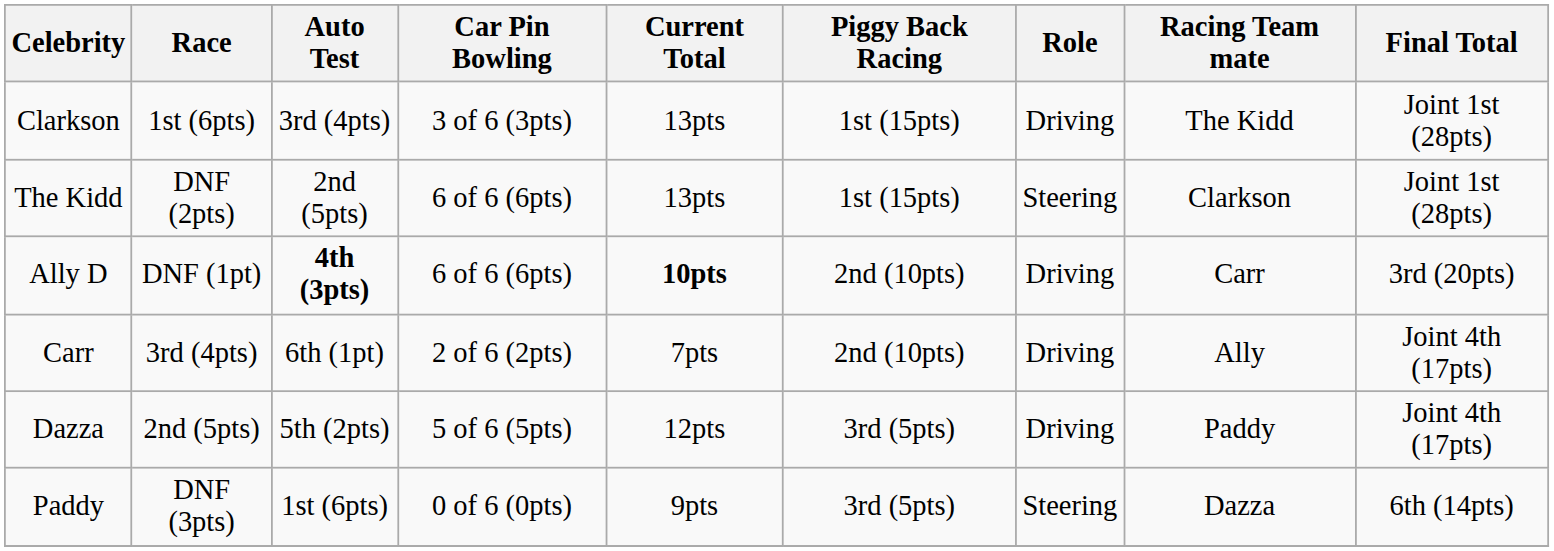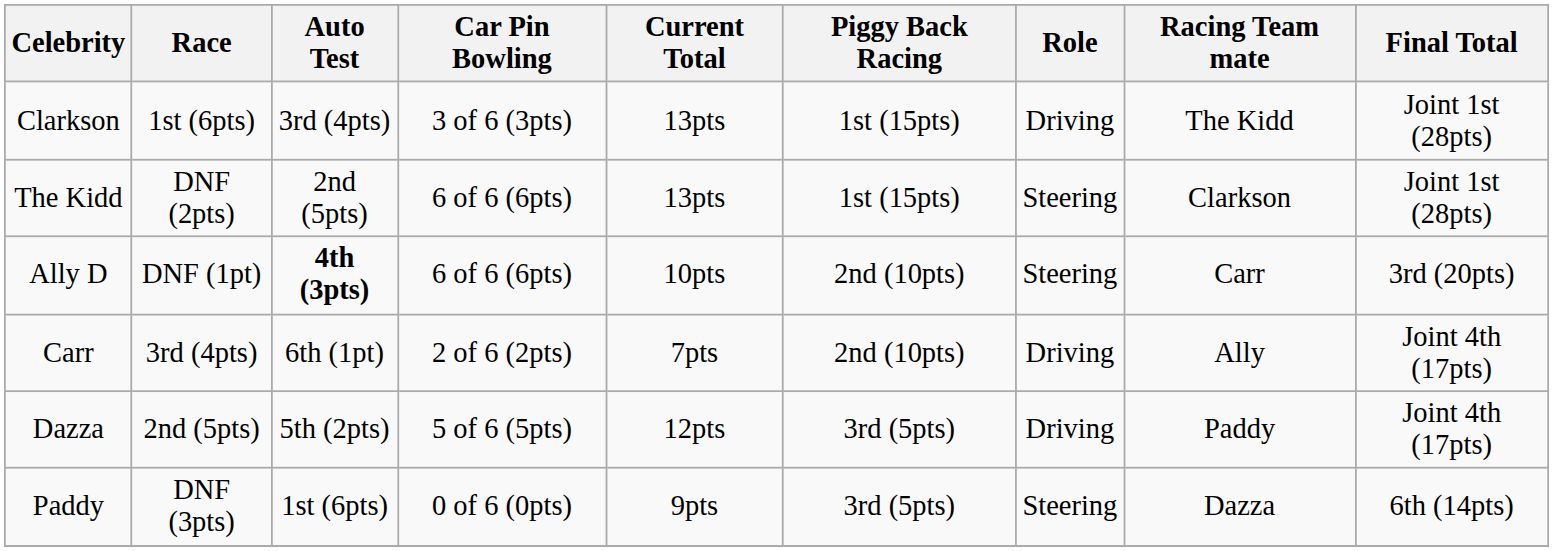Ally D | Current Total: bold -> normal
Ally D | Role: Driving -> Steering
